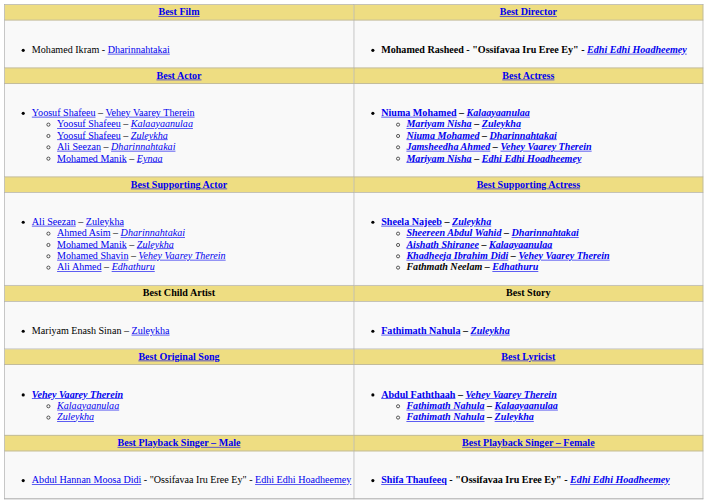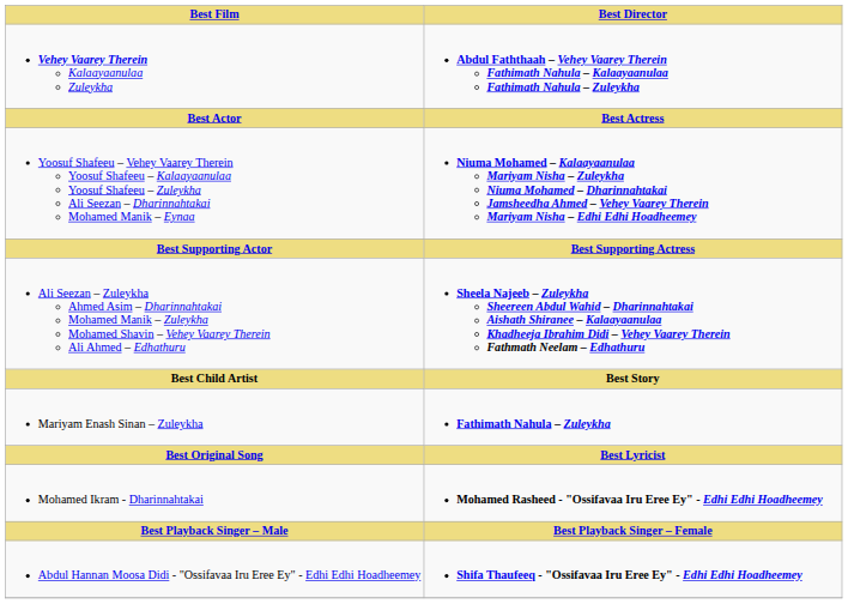rows swapped: Vehey Vaarey Therein Kalaayaanulaa Zuleykha <-> Mohamed Ikram - Dharinnahtakai
